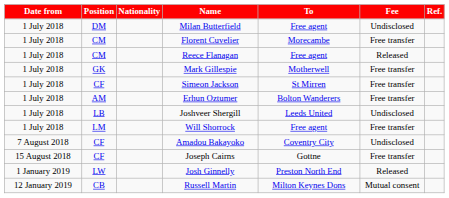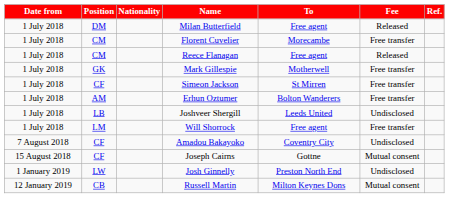Milan Butterfield | Fee: Undisclosed -> Released
Joseph Cairns | Fee: Free transfer -> Mutual consent
Josh Ginnelly | Fee: Released -> Undisclosed
